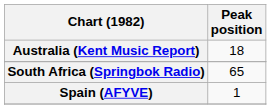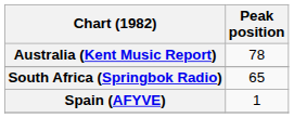Australia (Kent Music Report) | Peak position: 18 -> 78
